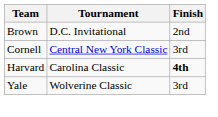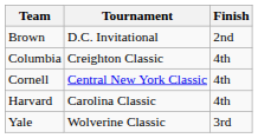+ row: Columbia | Creighton Classic | 4th
Cornell | Finish: 3rd -> 4th
Harvard | Finish: bold -> normal
